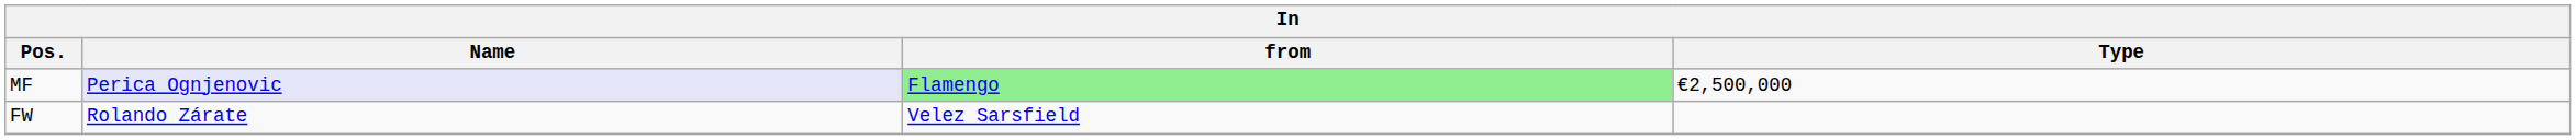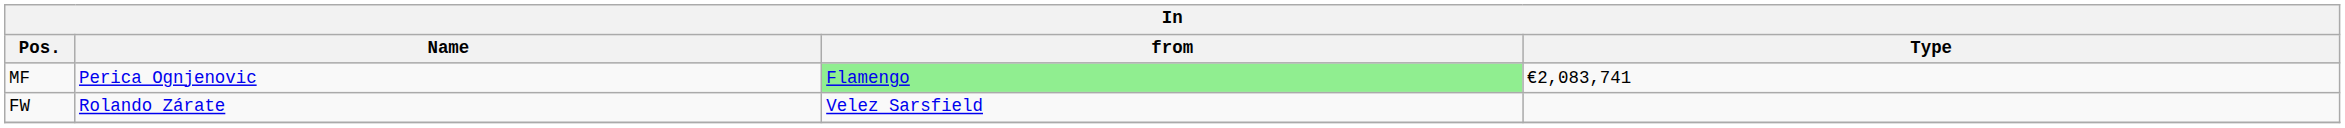MF | Name: lavender background -> no background
MF | Type: €2,500,000 -> €2,083,741
